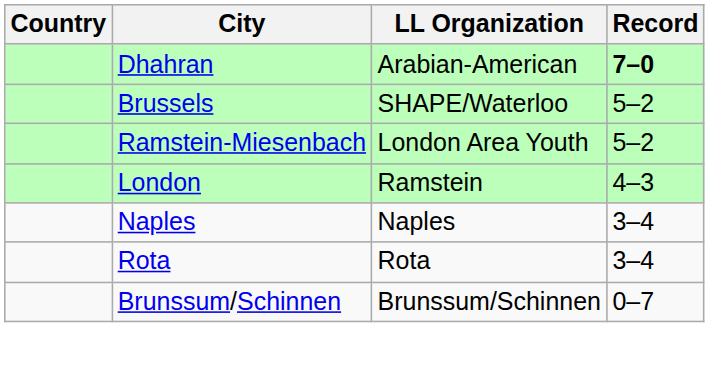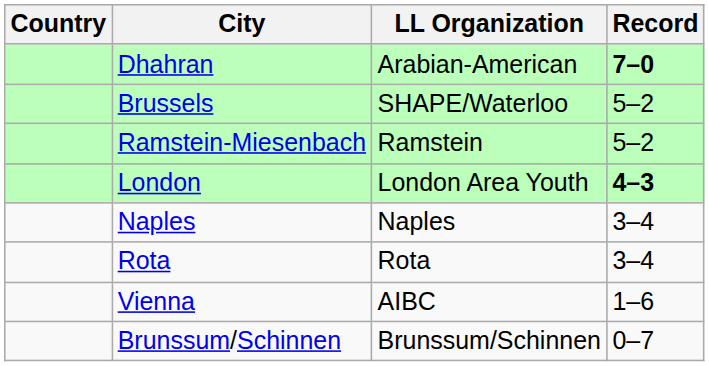Ramstein-Miesenbach | LL Organization: London Area Youth -> Ramstein
London | LL Organization: Ramstein -> London Area Youth
London | Record: normal -> bold
+ row: Vienna | AIBC | 1–6
